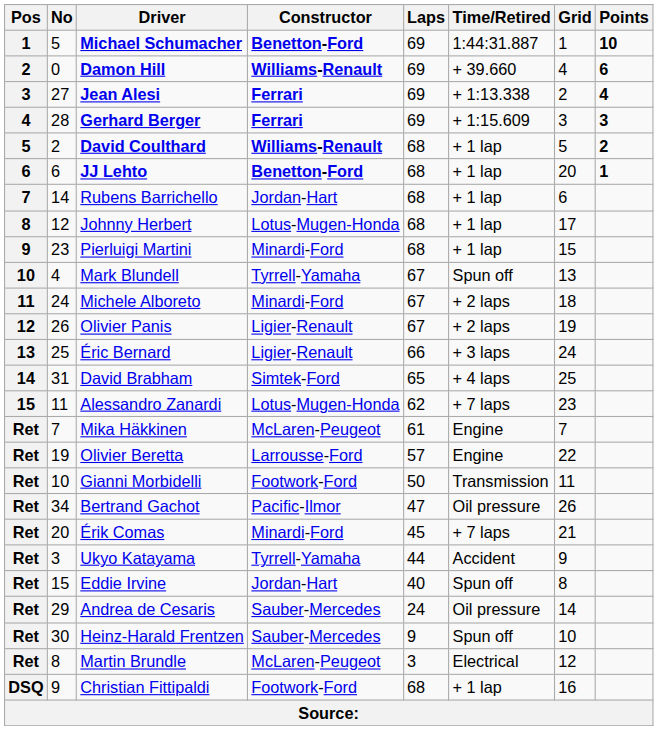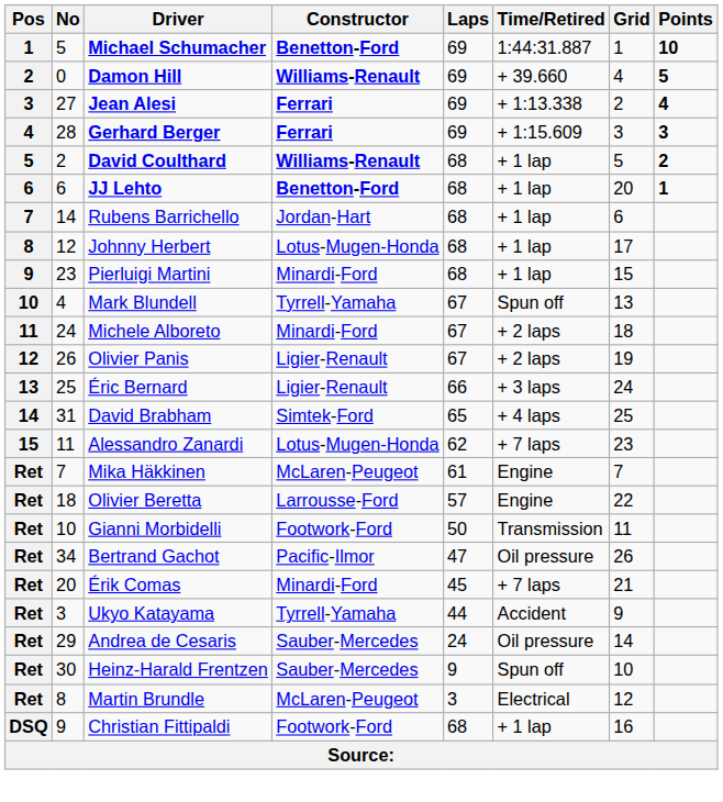Damon Hill | Points: 6 -> 5
Olivier Beretta | No: 19 -> 18
- row: Ret | 15 | Eddie Irvine | Jordan-Hart | 40 | Spun off | 8
